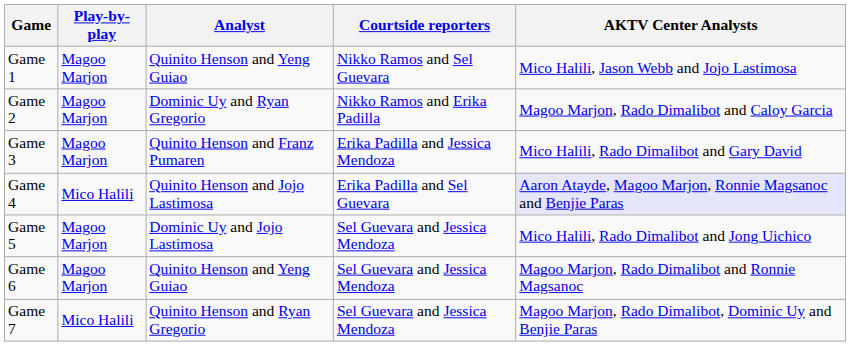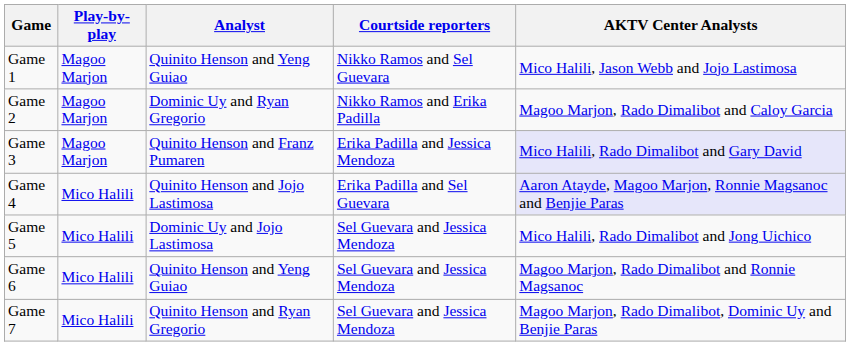Game 3 | AKTV Center Analysts: no background -> lavender background
Game 5 | Play-by-play: Magoo Marjon -> Mico Halili
Game 6 | Play-by-play: Magoo Marjon -> Mico Halili
